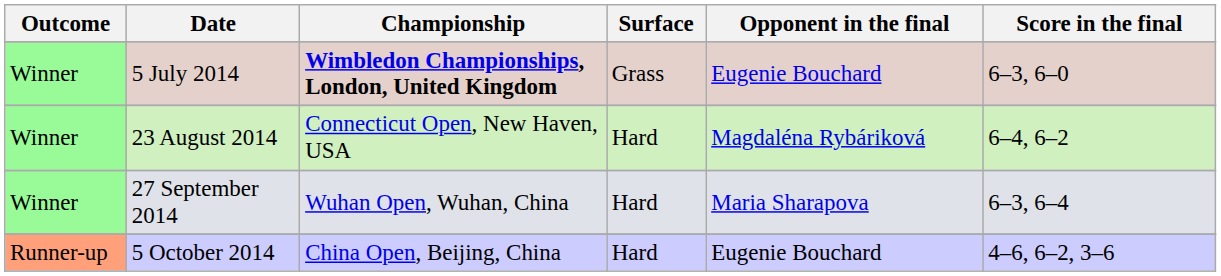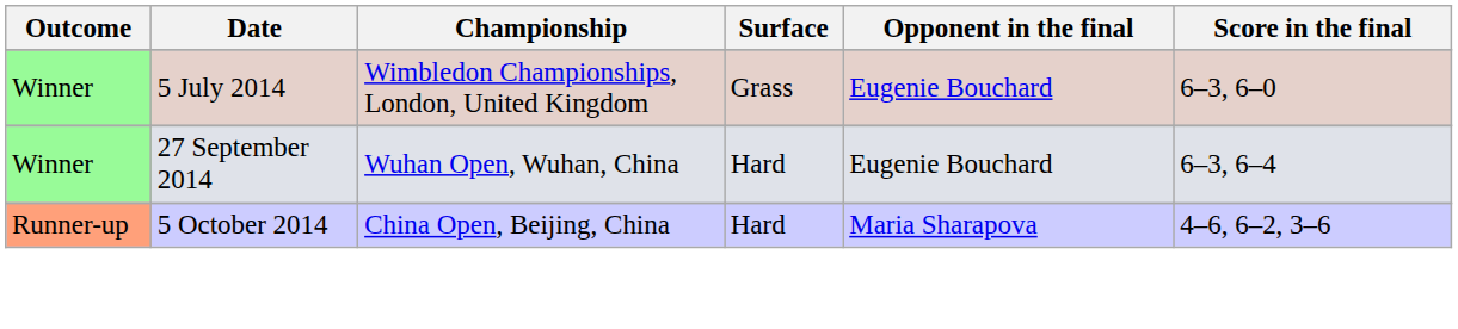5 July 2014 | Championship: bold -> normal
- row: Winner | 23 August 2014 | Connecticut Open, New Haven, USA | Hard | Magdaléna Rybáriková | 6–4, 6–2
27 September 2014 | Opponent in the final: Maria Sharapova -> Eugenie Bouchard
5 October 2014 | Opponent in the final: Eugenie Bouchard -> Maria Sharapova
